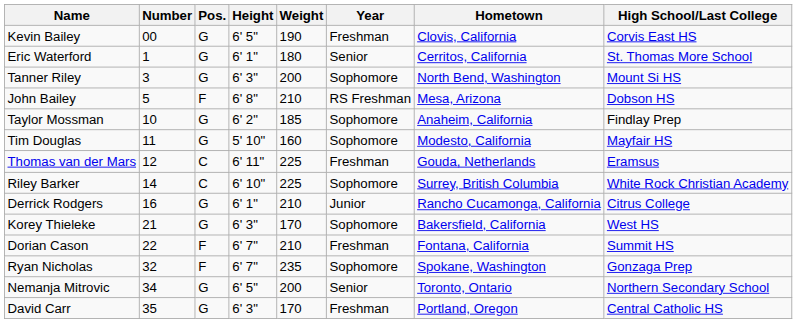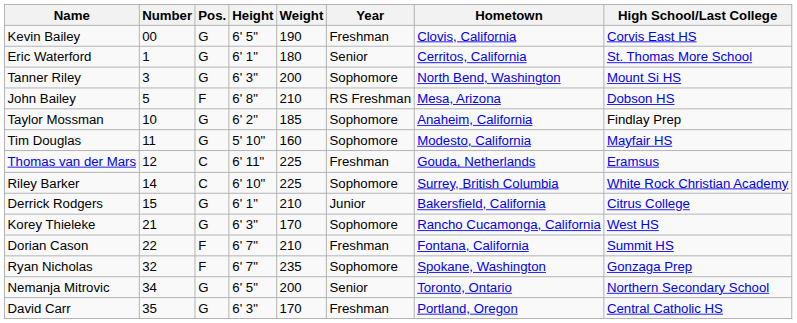Derrick Rodgers | Number: 16 -> 15
Derrick Rodgers | Hometown: Rancho Cucamonga, California -> Bakersfield, California
Korey Thieleke | Hometown: Bakersfield, California -> Rancho Cucamonga, California
